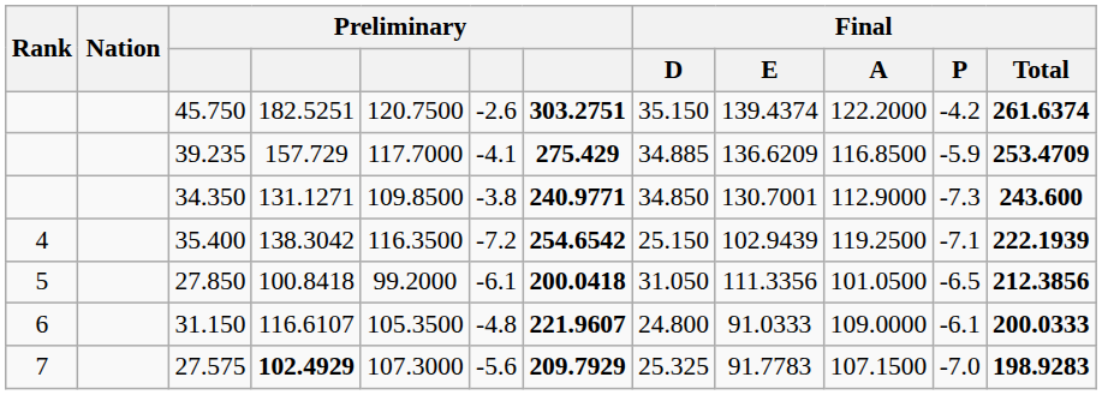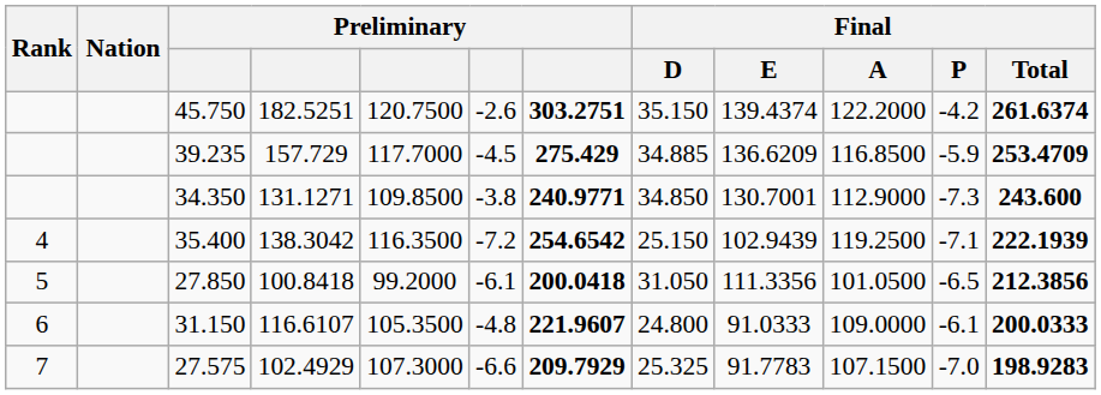39.235 | column 6: -4.1 -> -4.5
27.575 | column 4: bold -> normal
27.575 | column 6: -5.6 -> -6.6
